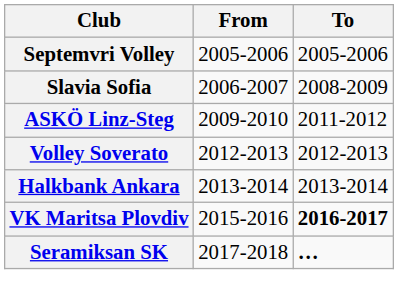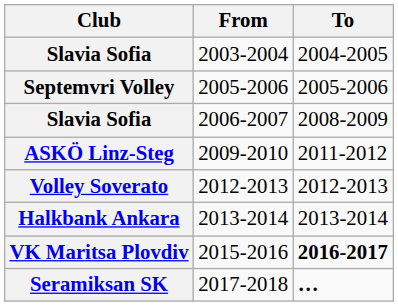+ row: Slavia Sofia | 2003-2004 | 2004-2005
